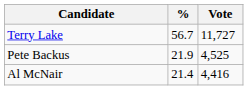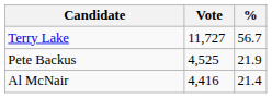columns swapped: Vote <-> %
